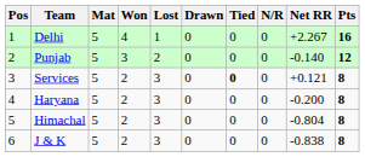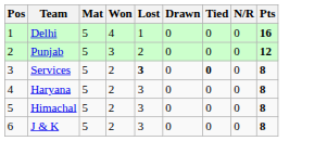- column: Net RR | +2.267 | -0.140 | +0.121 | -0.200 | -0.804 | -0.838
Services | Lost: normal -> bold
